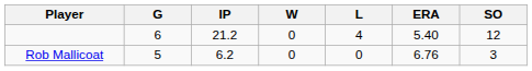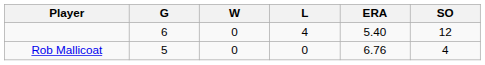- column: IP | 21.2 | 6.2
Rob Mallicoat | SO: 3 -> 4
